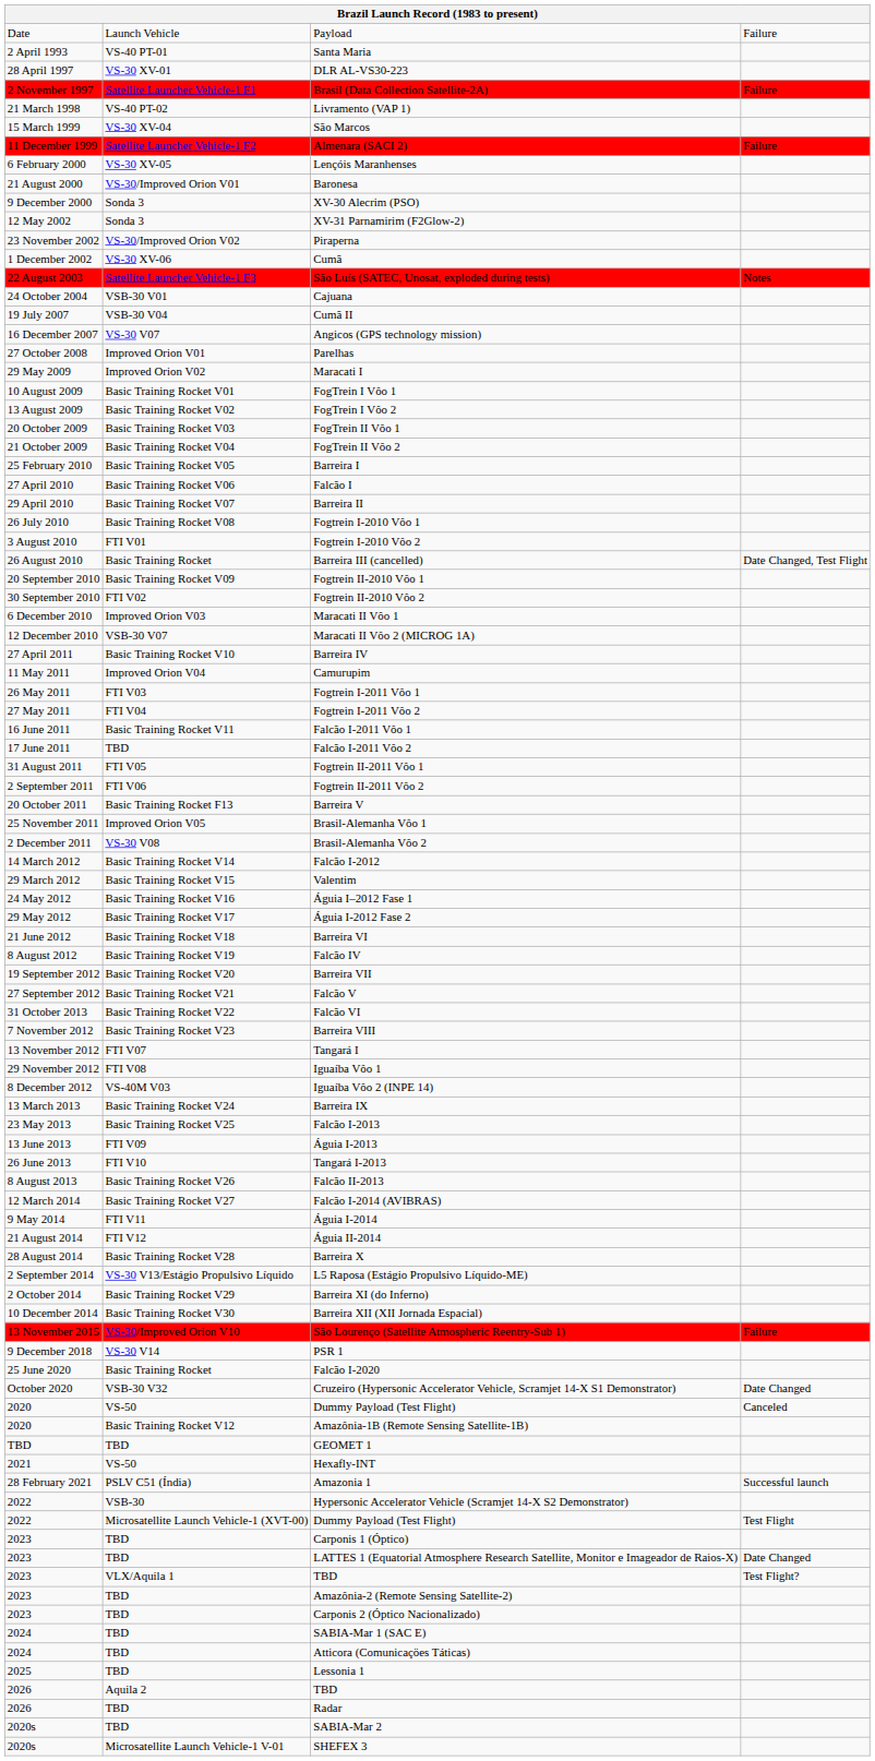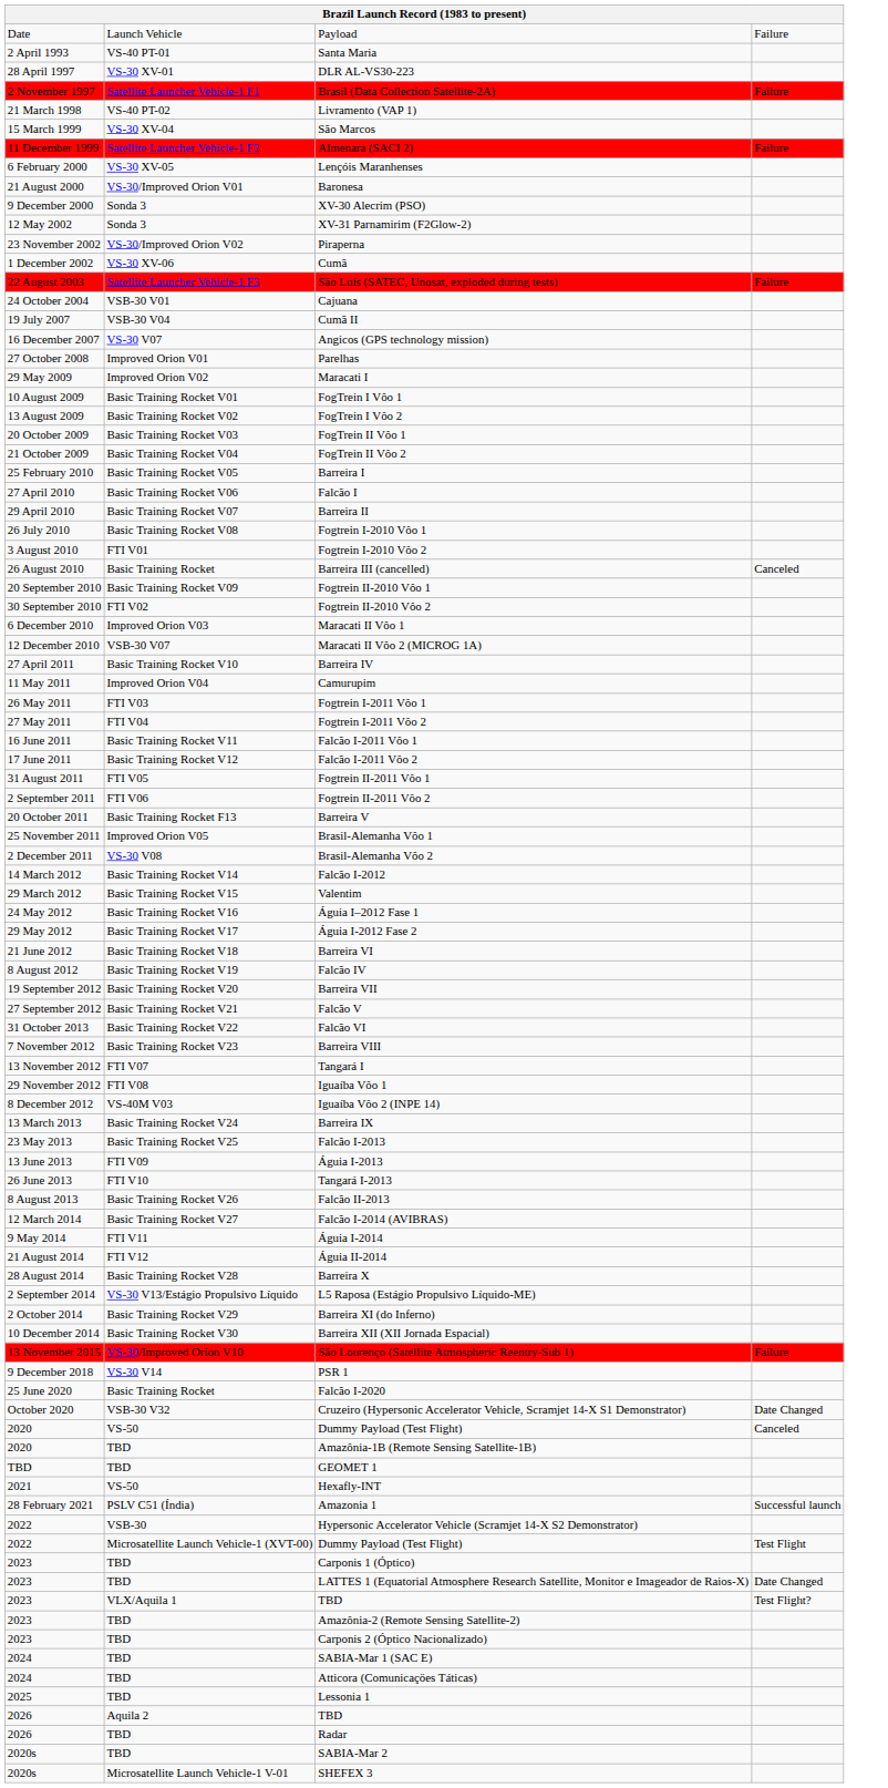São Luís (SATEC, Unosat, exploded during tests) | column 4: Notes -> Failure
Barreira III (cancelled) | column 4: Date Changed, Test Flight -> Canceled
Falcão I-2011 Vôo 2 | column 2: TBD -> Basic Training Rocket V12
Amazônia-1B (Remote Sensing Satellite-1B) | column 2: Basic Training Rocket V12 -> TBD
